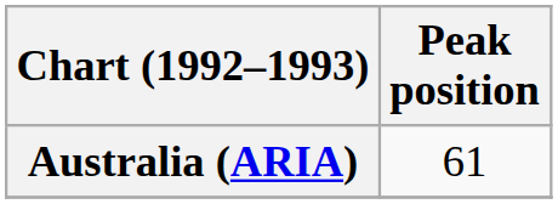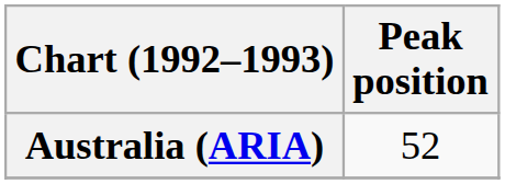Australia (ARIA) | Peak position: 61 -> 52
